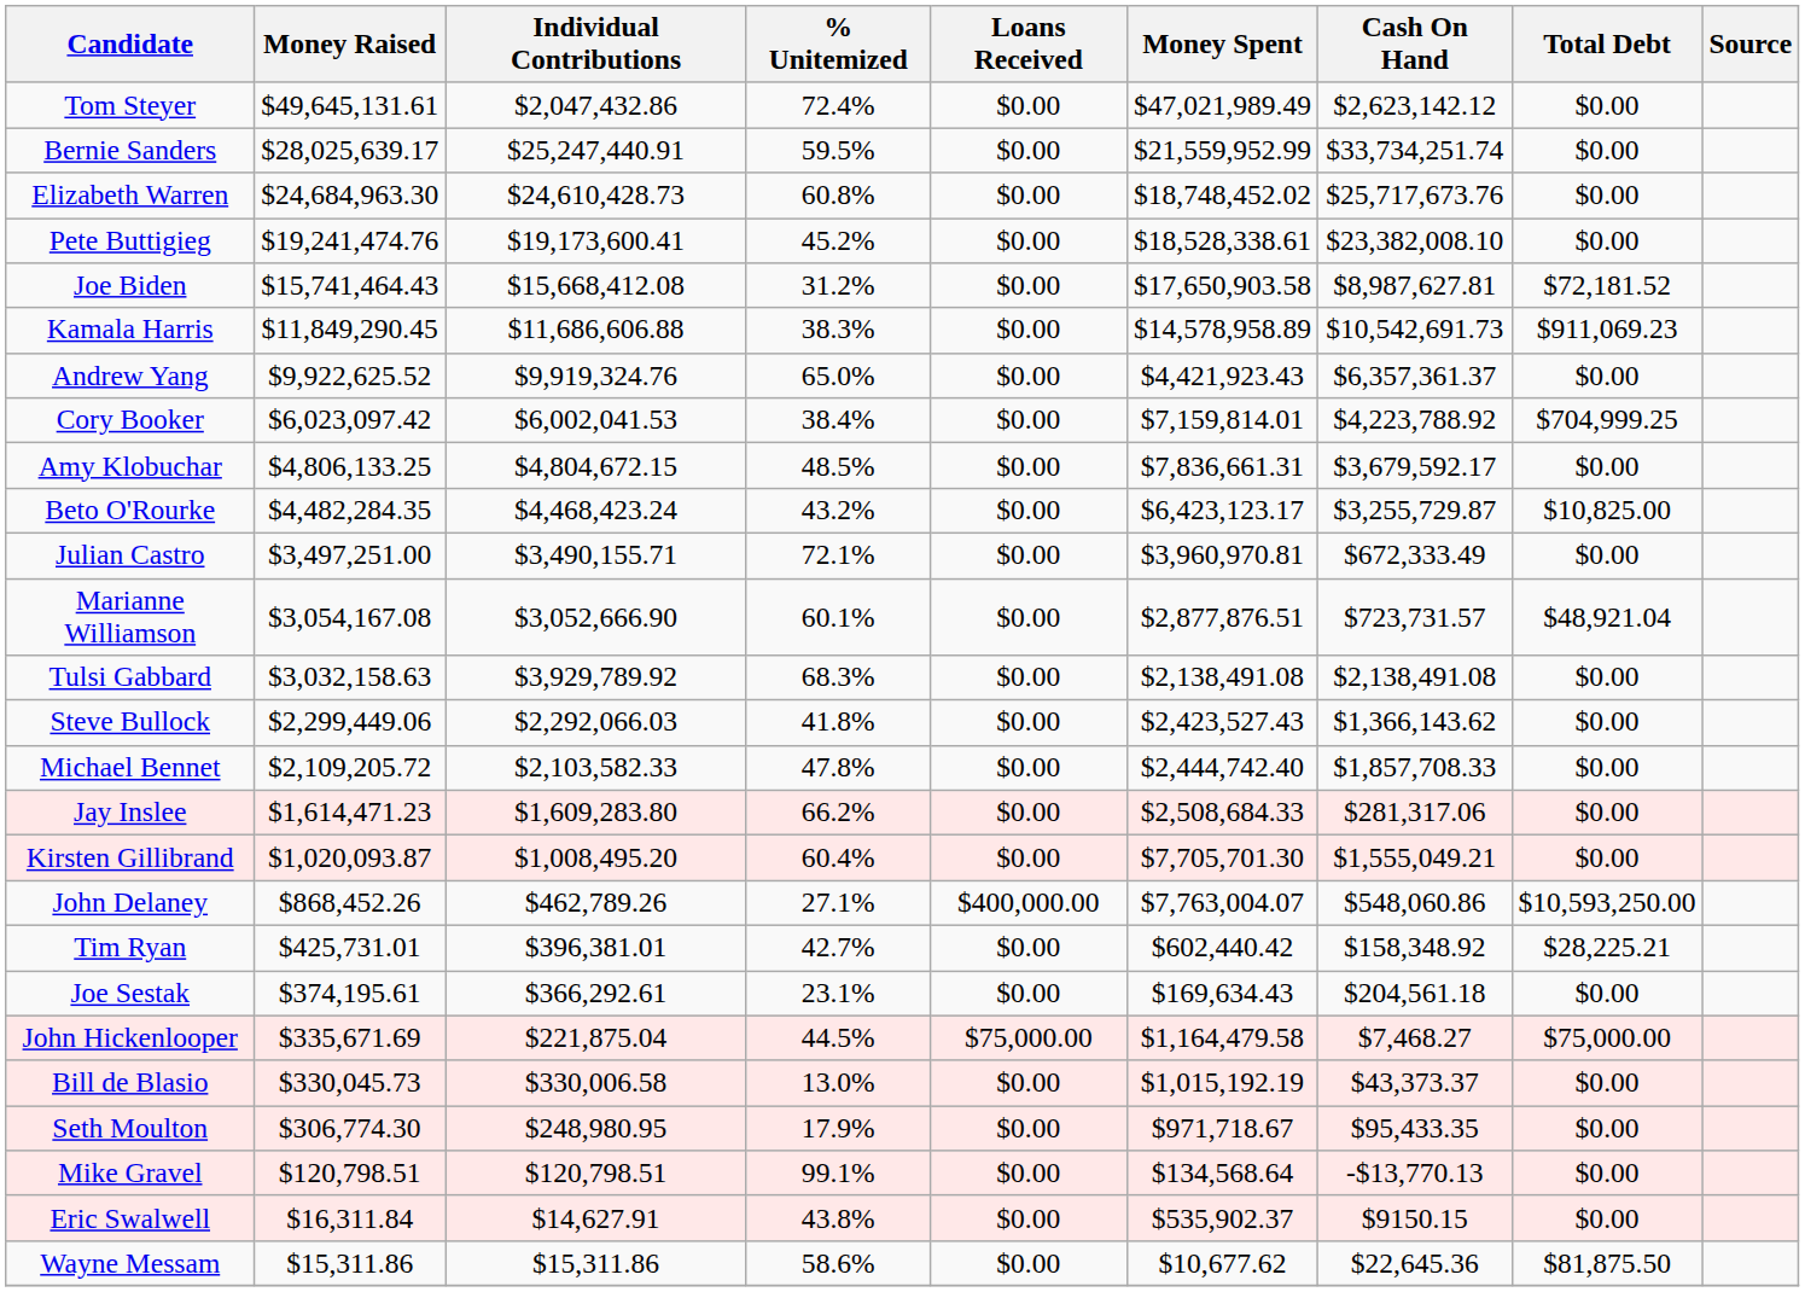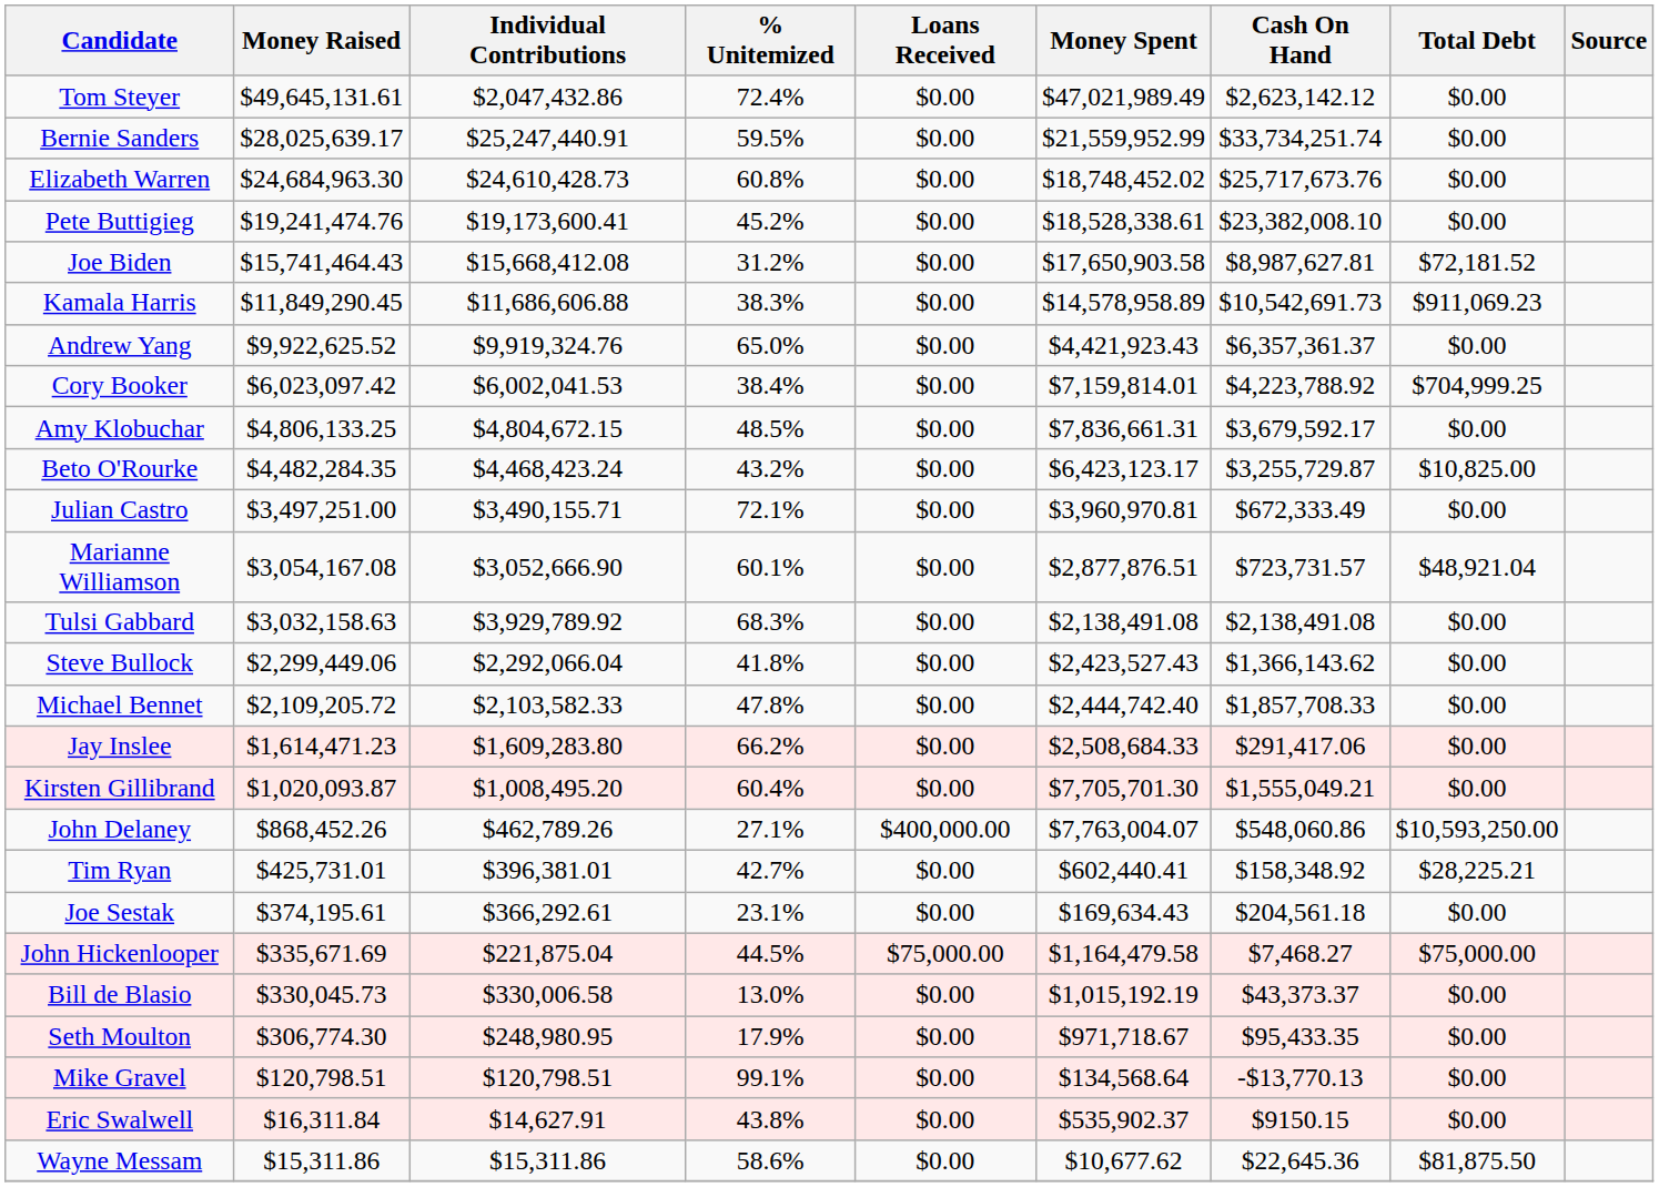Steve Bullock | Individual Contributions: $2,292,066.03 -> $2,292,066.04
Jay Inslee | Cash On Hand: $281,317.06 -> $291,417.06
Tim Ryan | Money Spent: $602,440.42 -> $602,440.41
